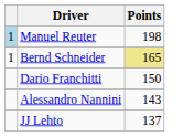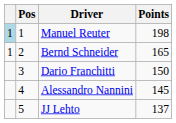+ column: Pos | 1 | 2 | 3 | 4 | 5
Bernd Schneider | Points: khaki background -> no background
Alessandro Nannini | Points: 143 -> 145
